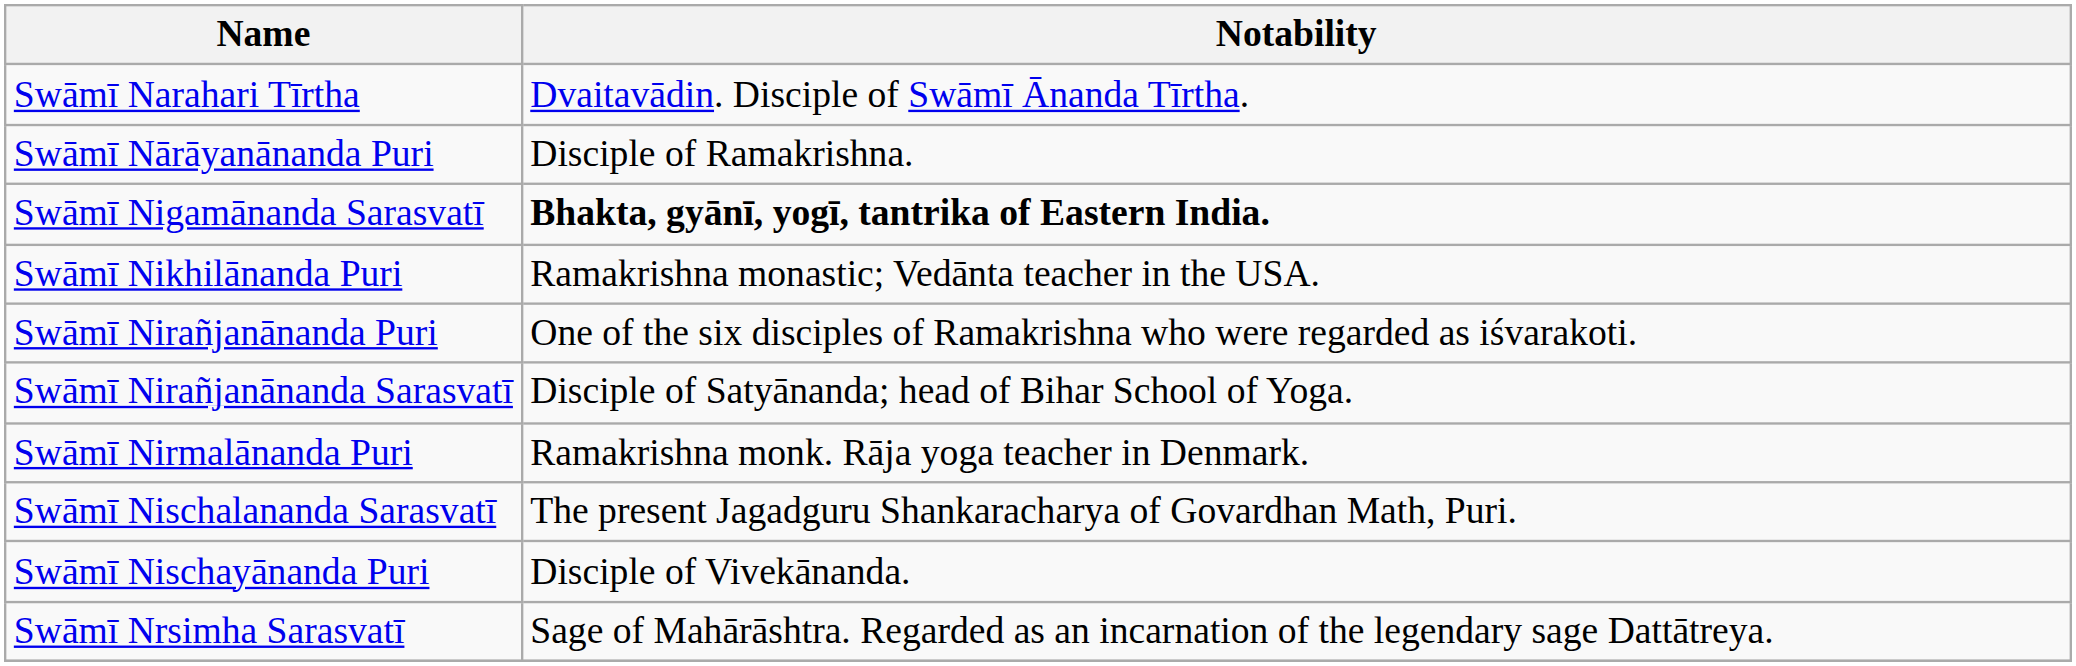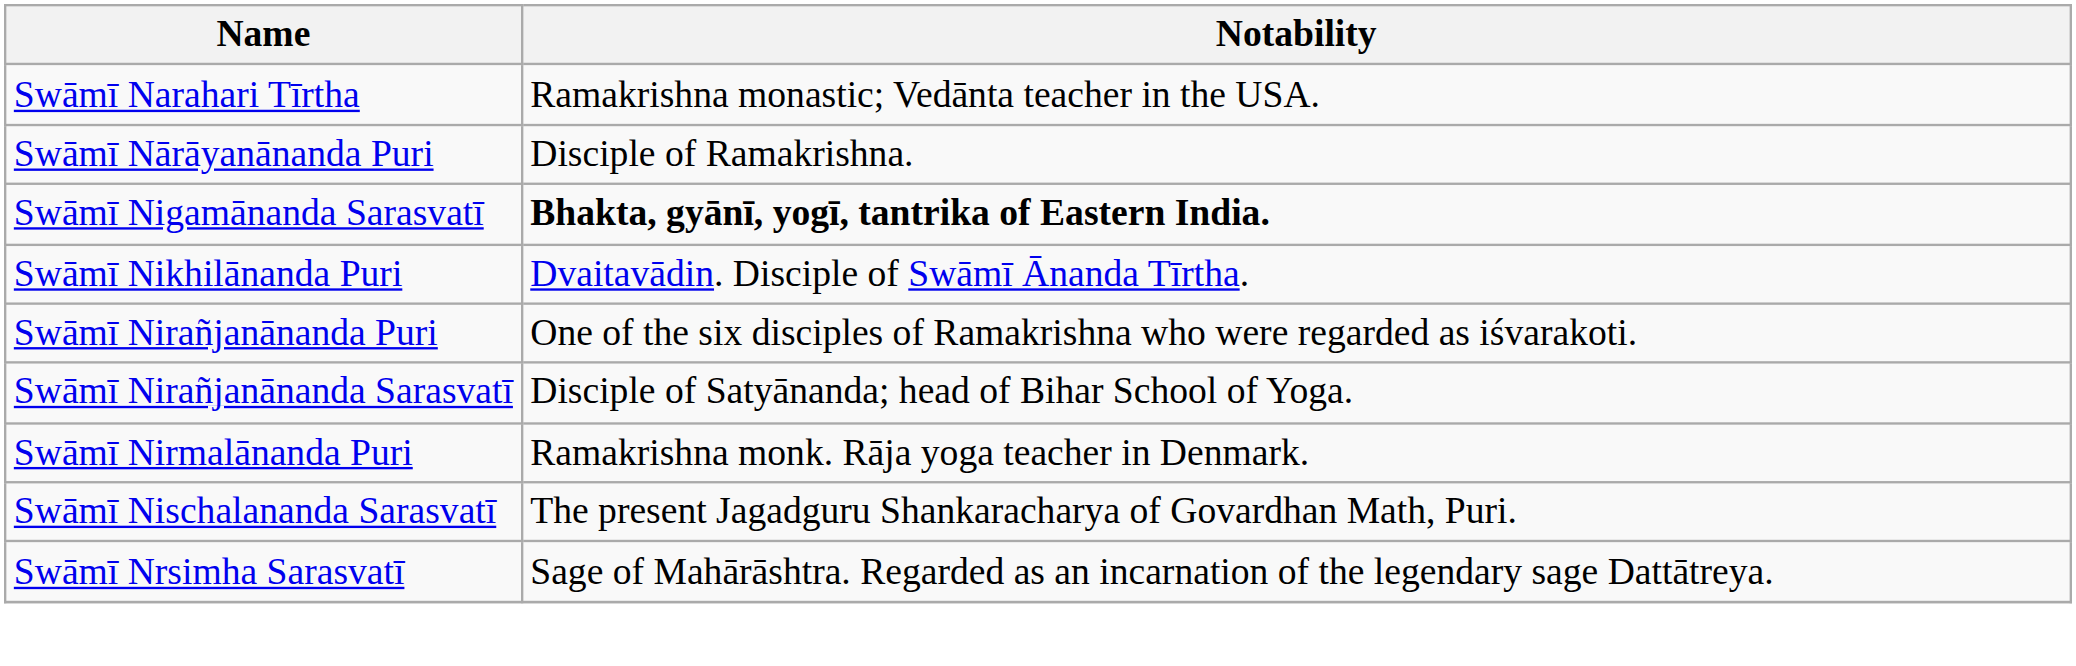Swāmī Narahari Tīrtha | Notability: Dvaitavādin. Disciple of Swāmī Ānanda Tīrtha. -> Ramakrishna monastic; Vedānta teacher in the USA.
Swāmī Nikhilānanda Puri | Notability: Ramakrishna monastic; Vedānta teacher in the USA. -> Dvaitavādin. Disciple of Swāmī Ānanda Tīrtha.
- row: Swāmī Nischayānanda Puri | Disciple of Vivekānanda.
